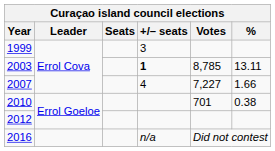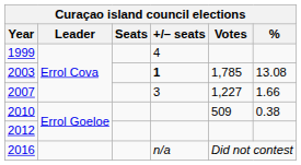1999 | +/– seats: 3 -> 4
2003 | Votes: 8,785 -> 1,785
2003 | %: 13.11 -> 13.08
2007 | +/– seats: 4 -> 3
2007 | Votes: 7,227 -> 1,227
2010 | Votes: 701 -> 509
